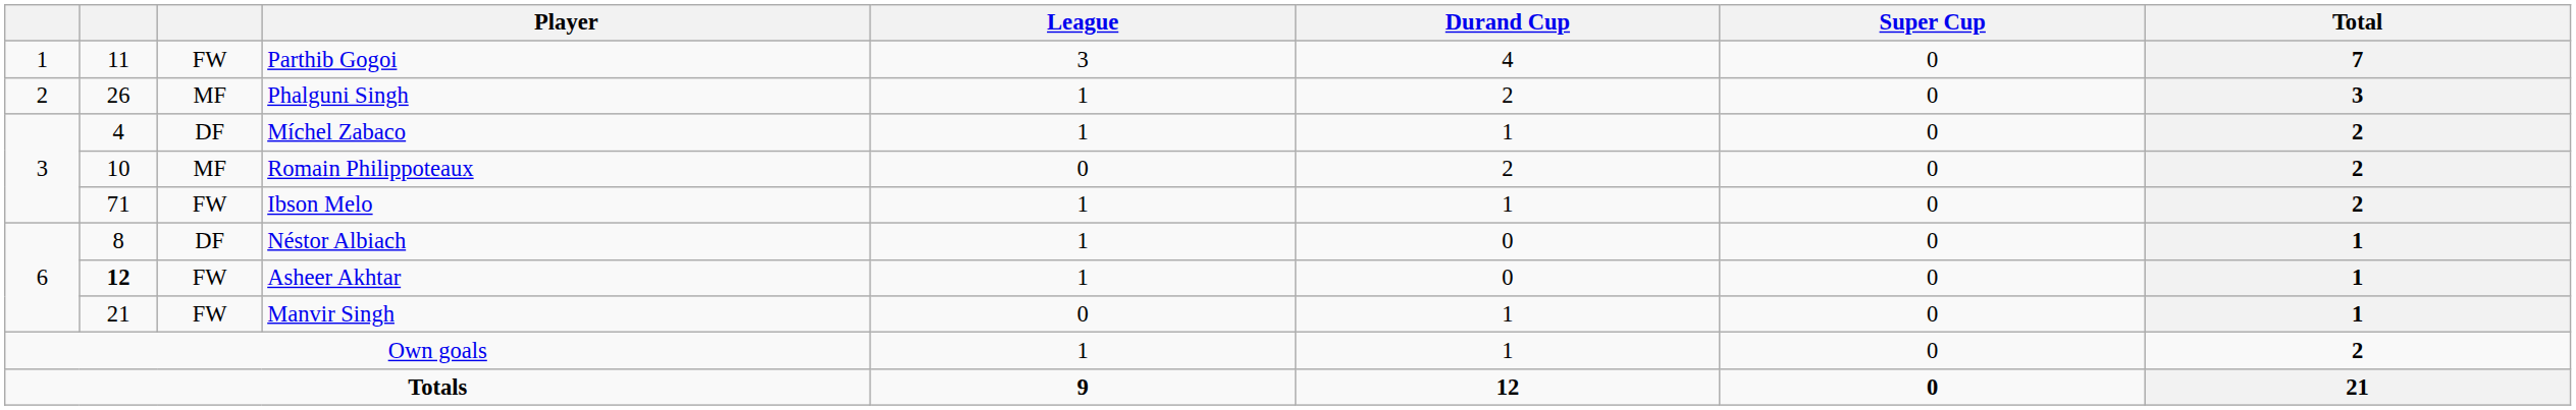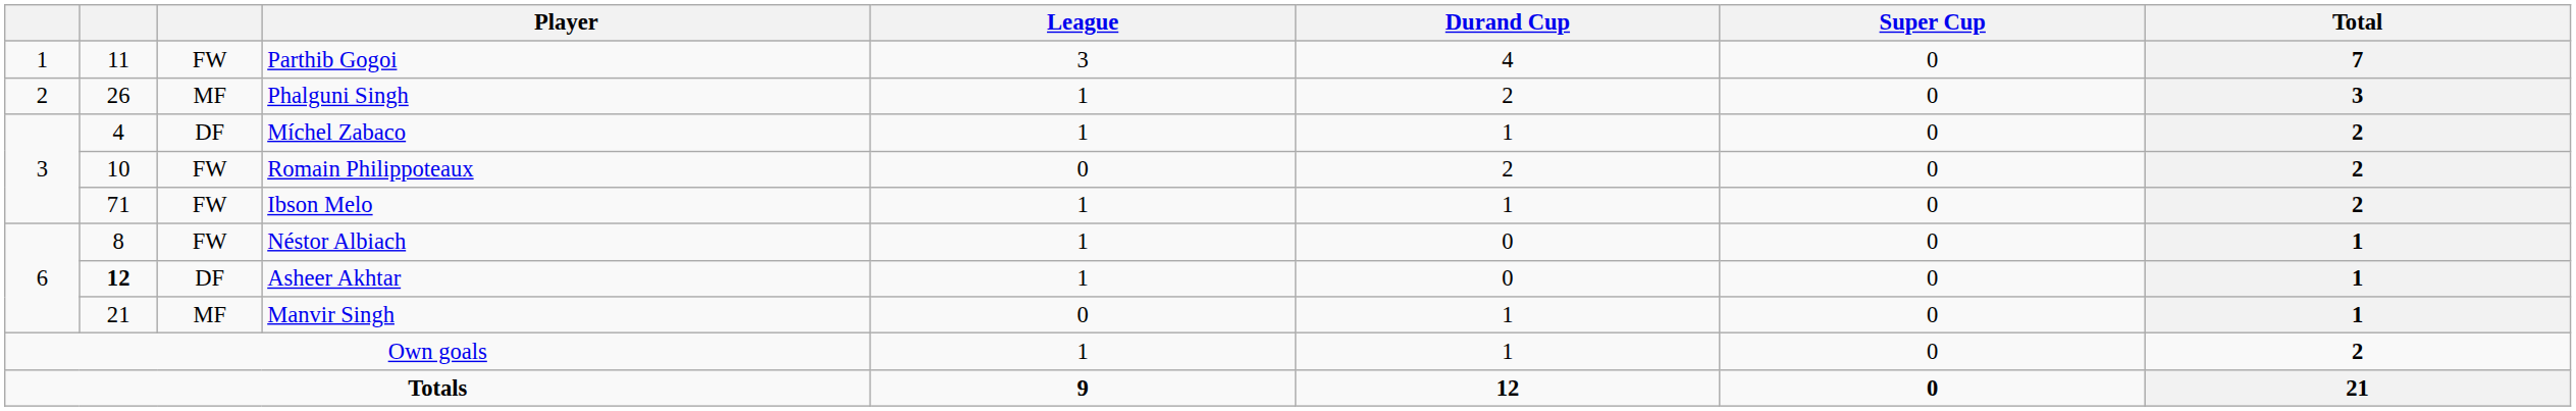Romain Philippoteaux | column 3: MF -> FW
Néstor Albiach | column 3: DF -> FW
Asheer Akhtar | column 3: FW -> DF
Manvir Singh | column 3: FW -> MF
